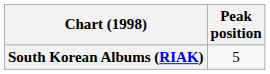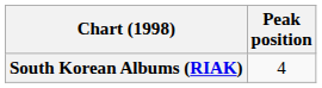South Korean Albums (RIAK) | Peak position: 5 -> 4
